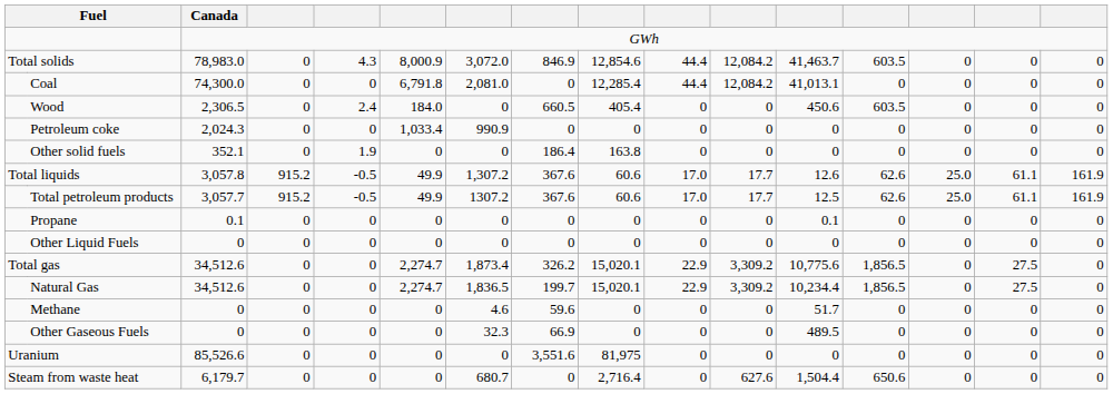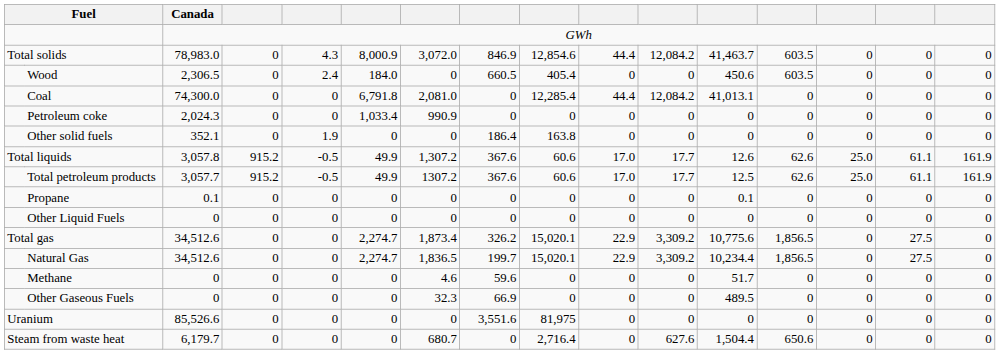rows swapped: Coal <-> Wood
